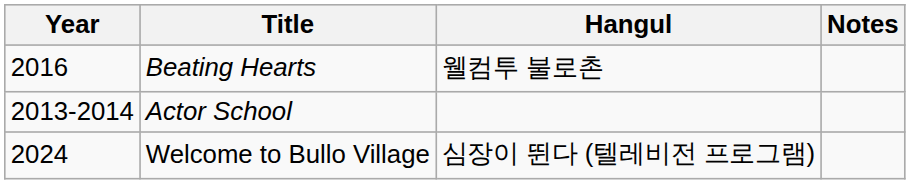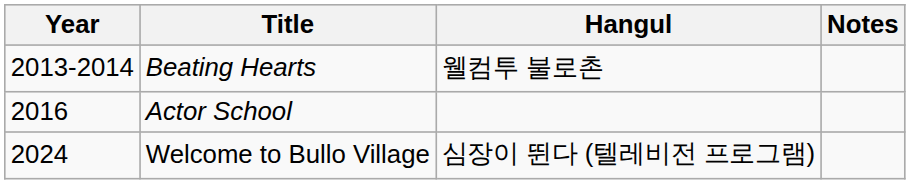Beating Hearts | Year: 2016 -> 2013-2014
Actor School | Year: 2013-2014 -> 2016
